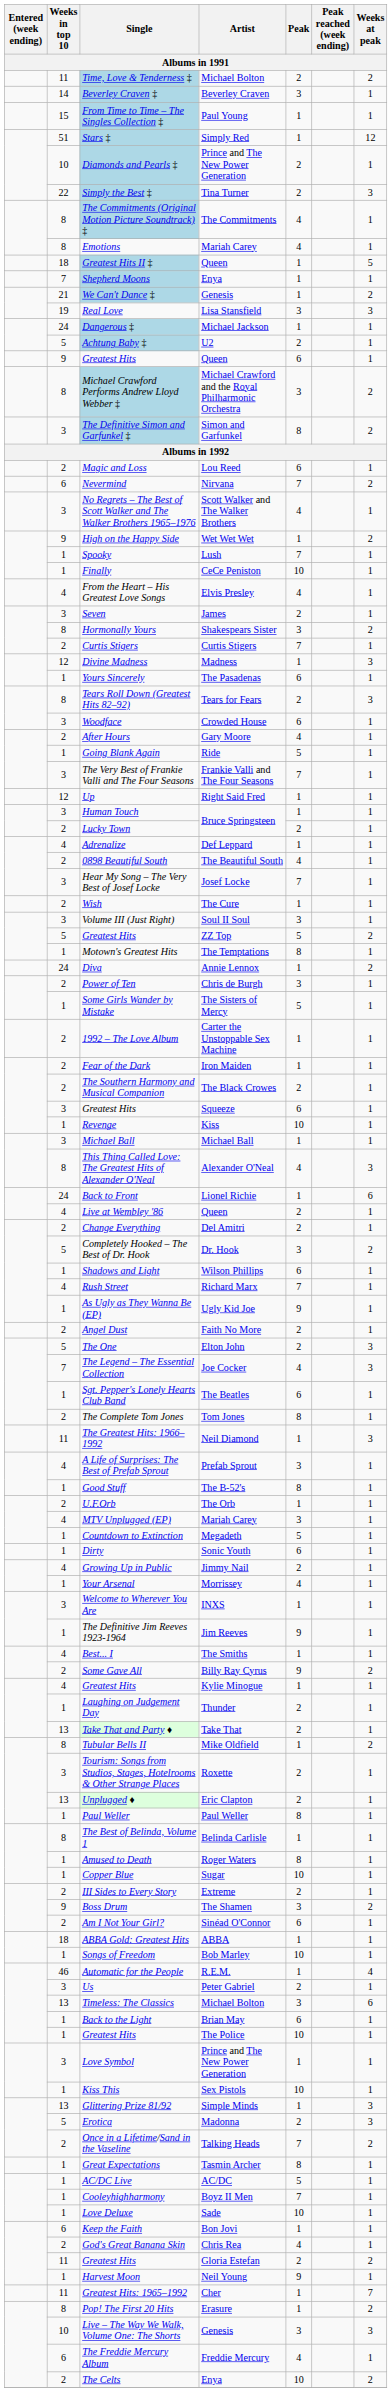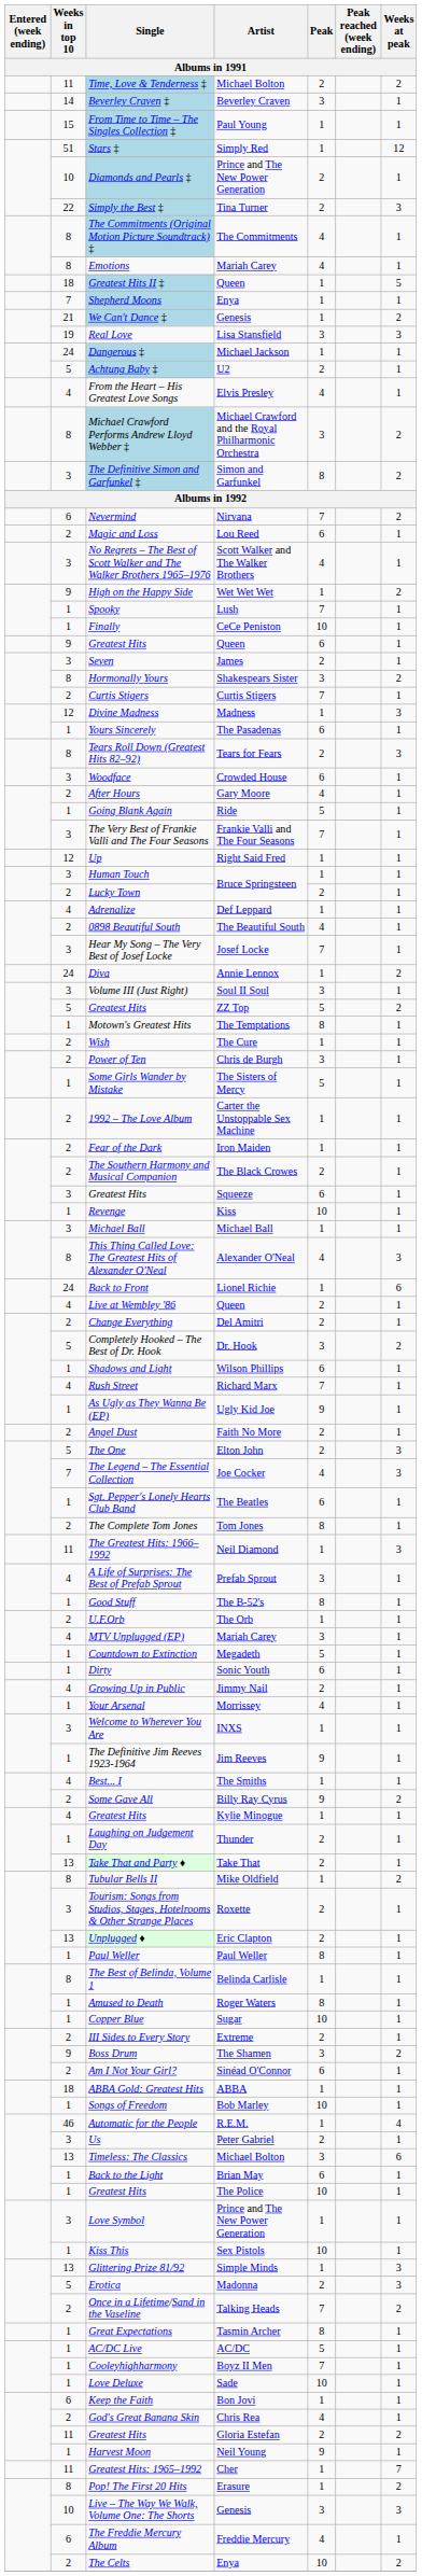rows swapped: Greatest Hits / Queen <-> From the Heart – His Greatest Love Songs
rows swapped: Nevermind <-> Magic and Loss
rows swapped: Diva <-> Wish
